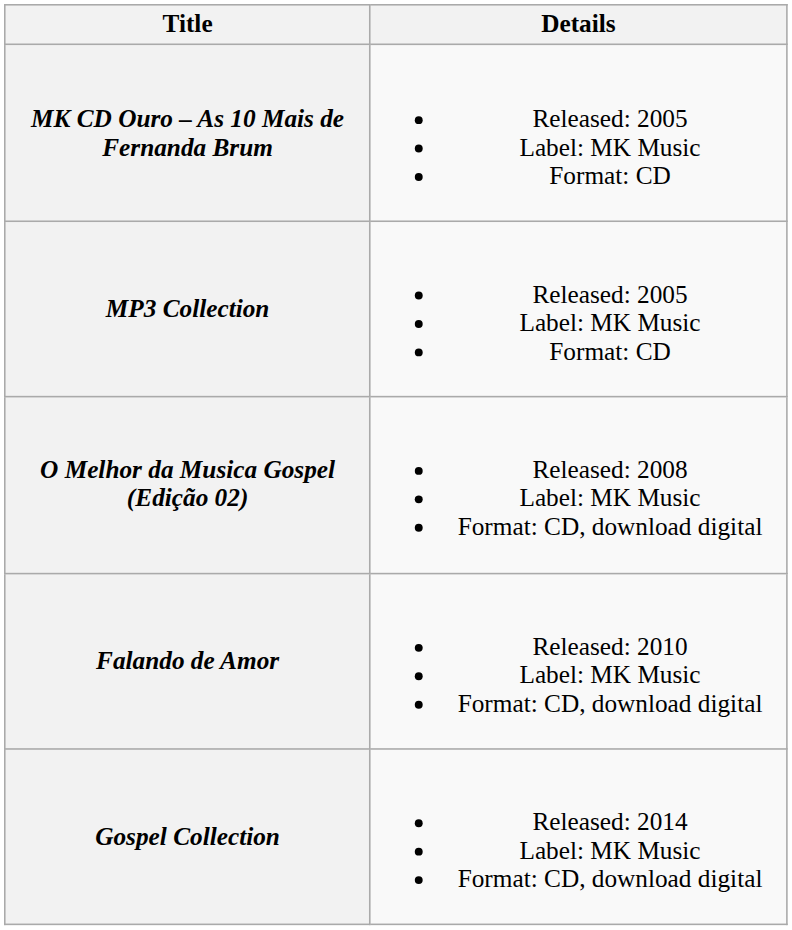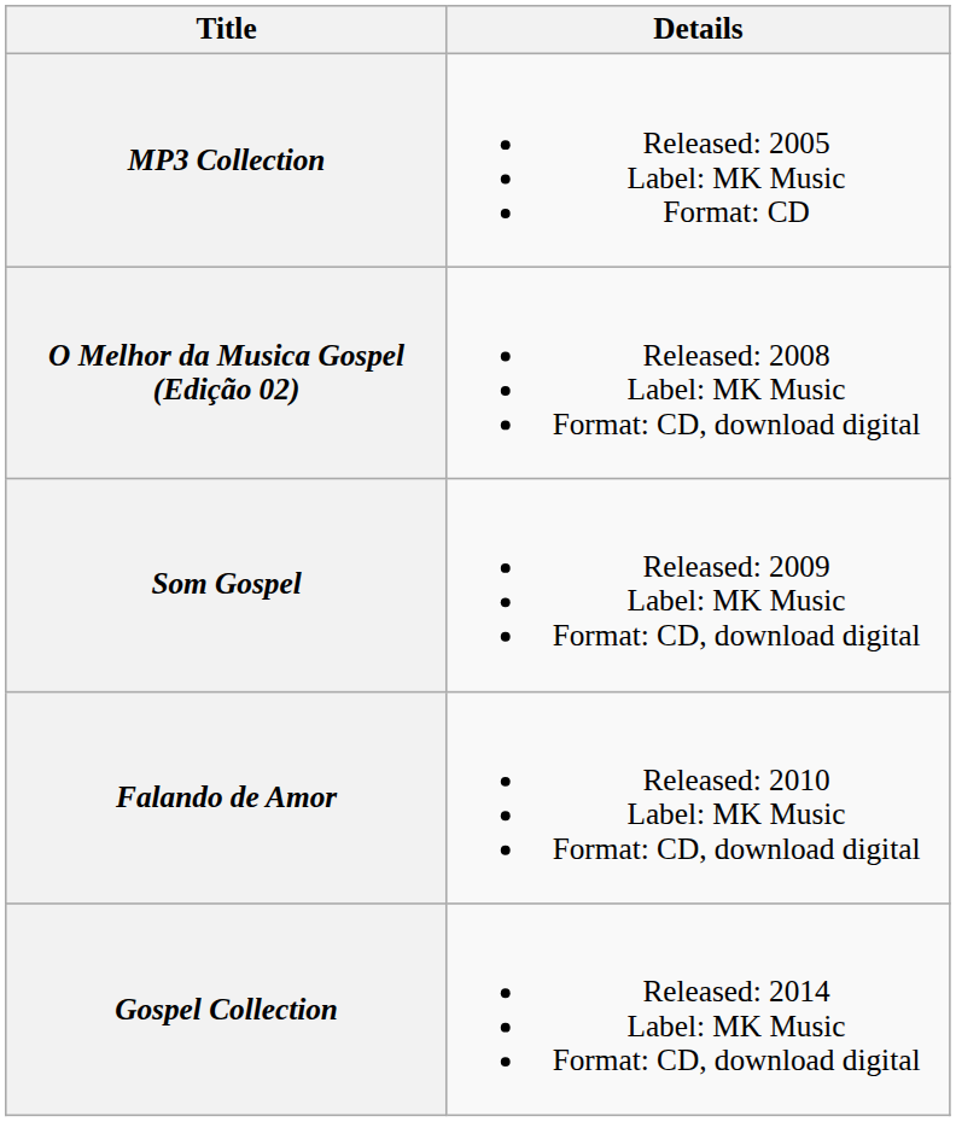- row: MK CD Ouro – As 10 Mais de Fernanda Brum | Released: 2005 Label: MK Music Format: CD
+ row: Som Gospel | Released: 2009 Label: MK Music Format: CD, download digital
